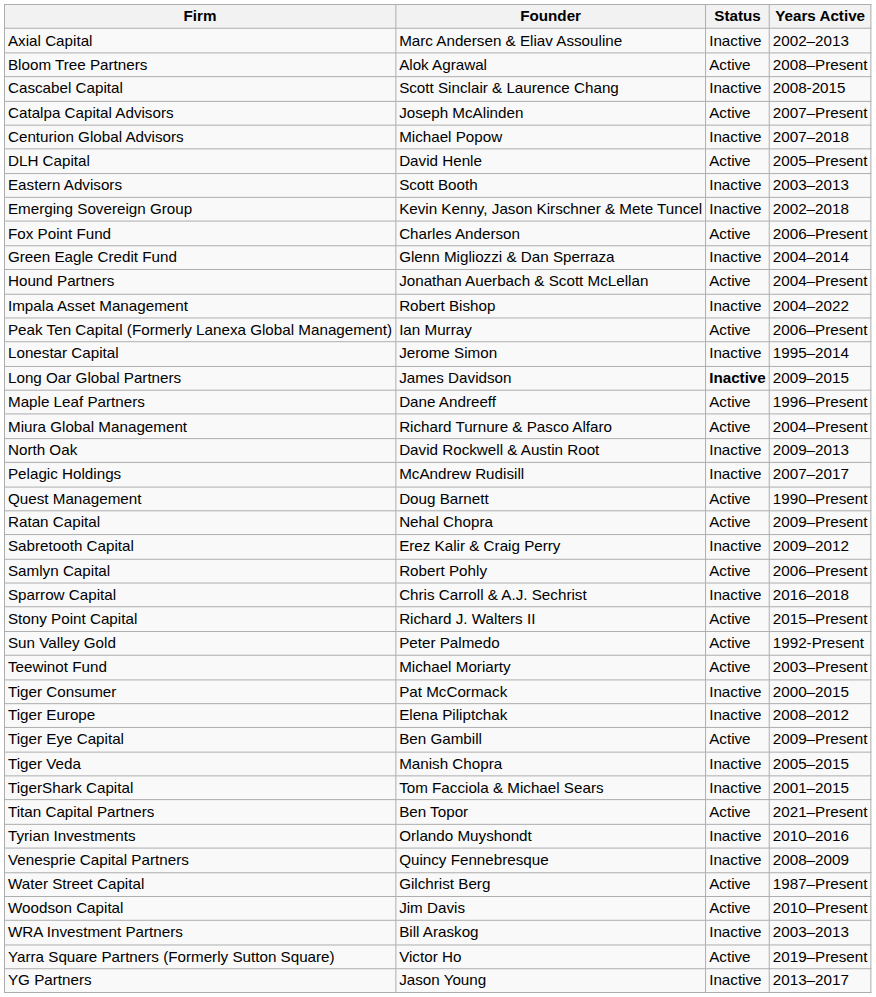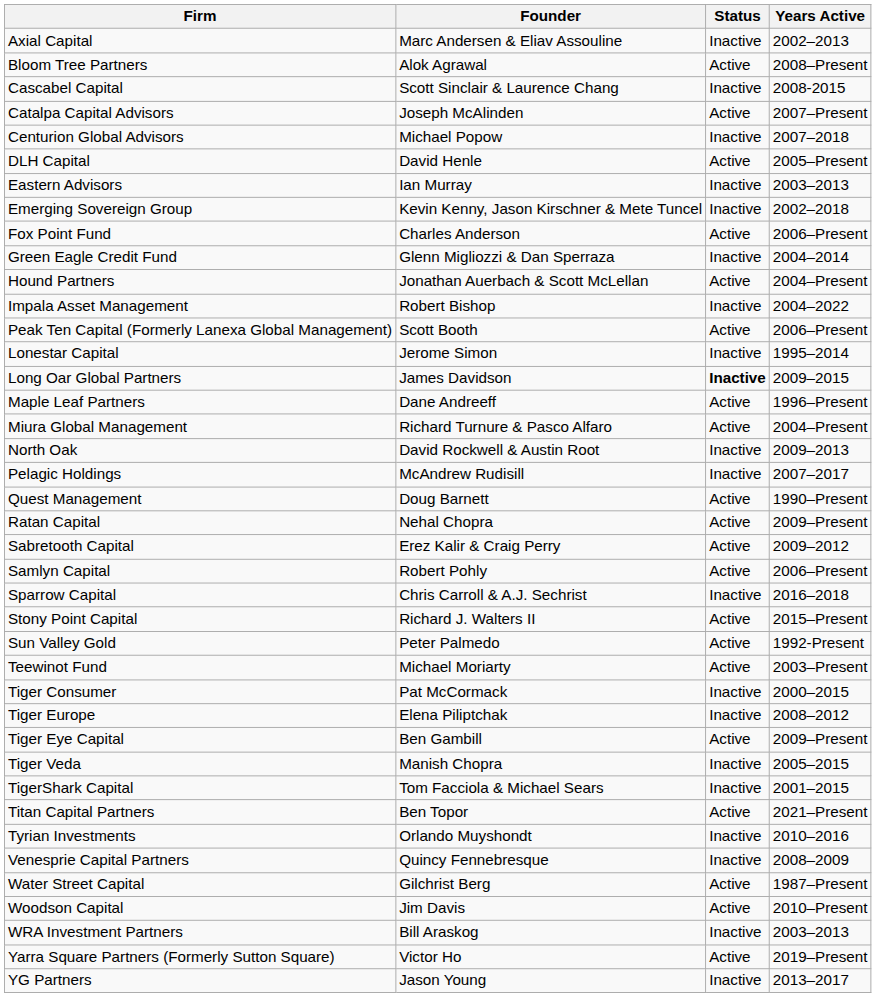Eastern Advisors | Founder: Scott Booth -> Ian Murray
Peak Ten Capital (Formerly Lanexa Global Management) | Founder: Ian Murray -> Scott Booth
Sabretooth Capital | Status: Inactive -> Active
